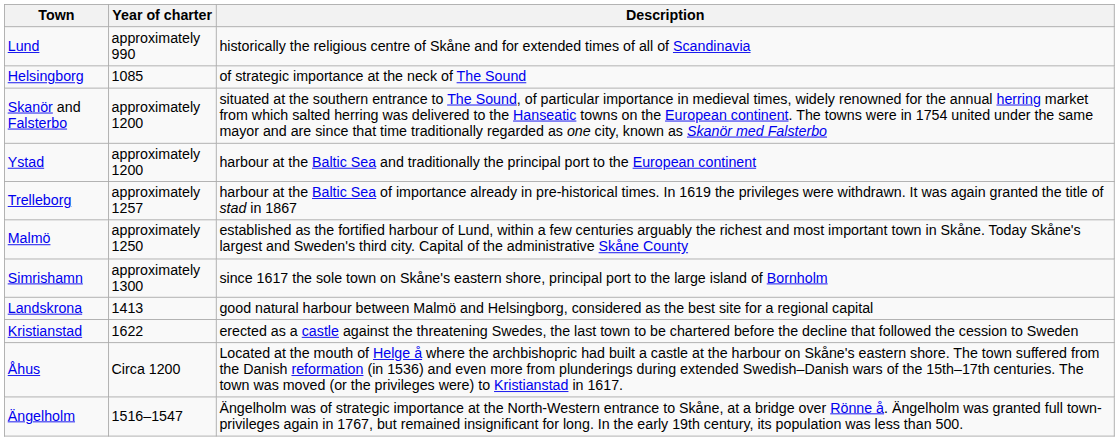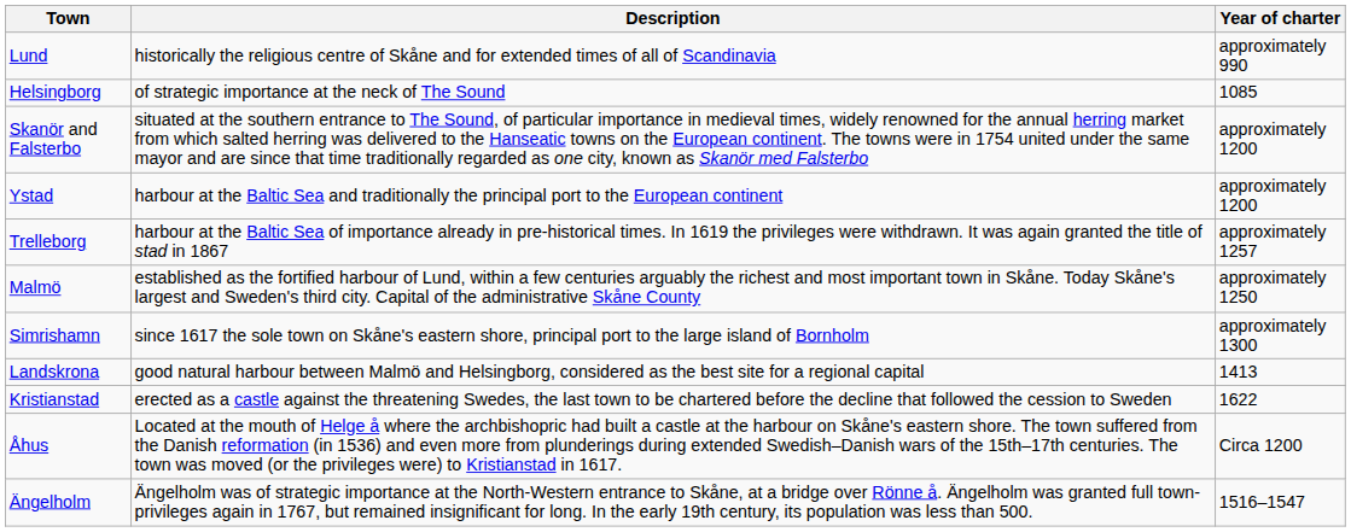columns swapped: Year of charter <-> Description
